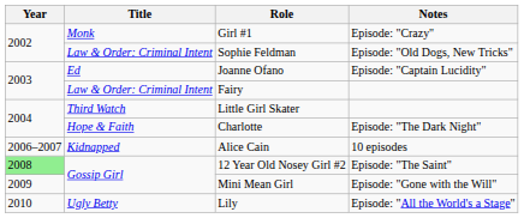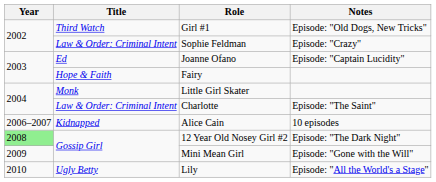Girl #1 | Title: Monk -> Third Watch
Girl #1 | Notes: Episode: "Crazy" -> Episode: "Old Dogs, New Tricks"
Sophie Feldman | Notes: Episode: "Old Dogs, New Tricks" -> Episode: "Crazy"
Fairy | Title: Law & Order: Criminal Intent -> Hope & Faith
Little Girl Skater | Title: Third Watch -> Monk
Charlotte | Title: Hope & Faith -> Law & Order: Criminal Intent
Charlotte | Notes: Episode: "The Dark Night" -> Episode: "The Saint"
12 Year Old Nosey Girl #2 | Notes: Episode: "The Saint" -> Episode: "The Dark Night"
